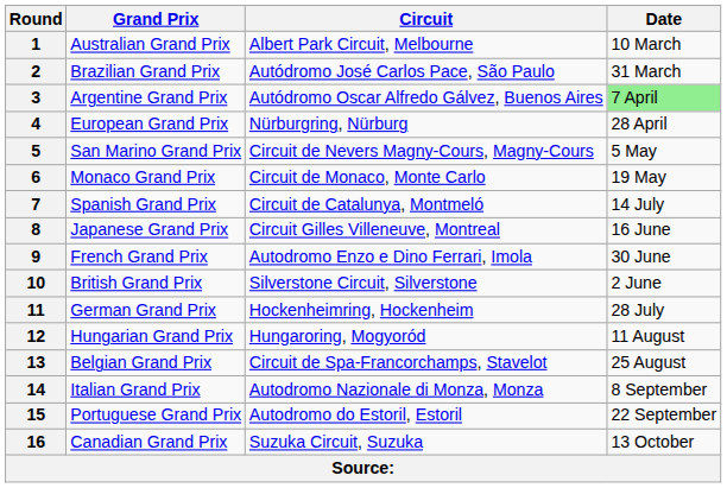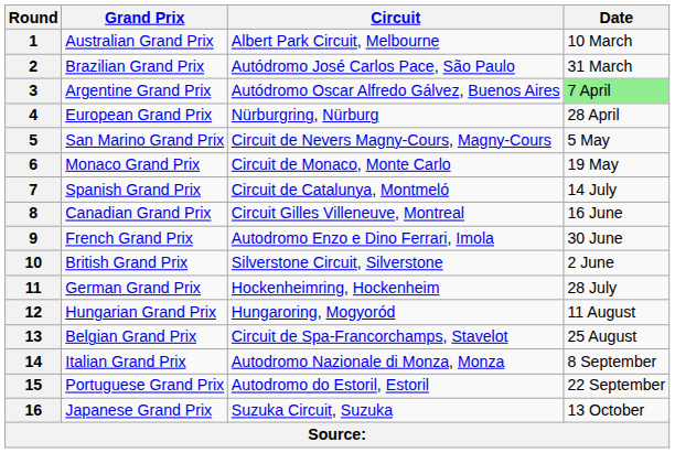8 | Grand Prix: Japanese Grand Prix -> Canadian Grand Prix
16 | Grand Prix: Canadian Grand Prix -> Japanese Grand Prix
